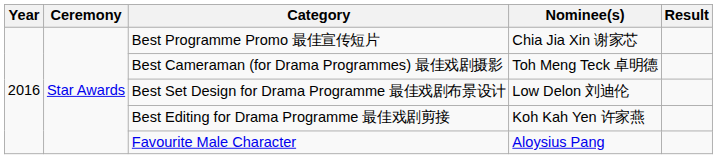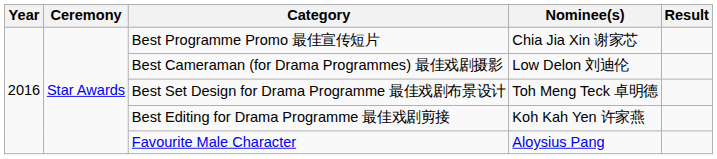Best Cameraman (for Drama Programmes) 最佳戏剧摄影 | Nominee(s): Toh Meng Teck 卓明德 -> Low Delon 刘迪伦
Best Set Design for Drama Programme 最佳戏剧布景设计 | Nominee(s): Low Delon 刘迪伦 -> Toh Meng Teck 卓明德
